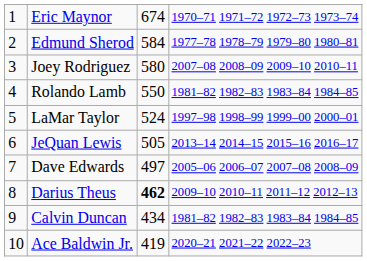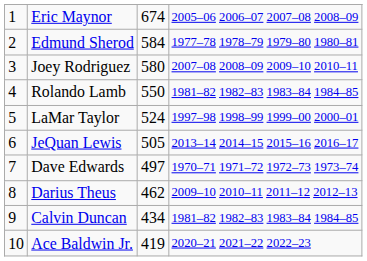Eric Maynor | column 4: 1970–71 1971–72 1972–73 1973–74 -> 2005–06 2006–07 2007–08 2008–09
Dave Edwards | column 4: 2005–06 2006–07 2007–08 2008–09 -> 1970–71 1971–72 1972–73 1973–74
Darius Theus | column 3: bold -> normal
